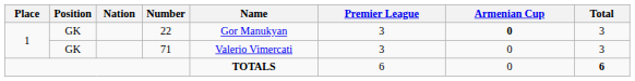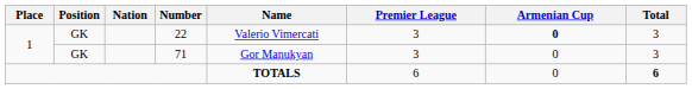22 | Name: Gor Manukyan -> Valerio Vimercati
71 | Name: Valerio Vimercati -> Gor Manukyan
